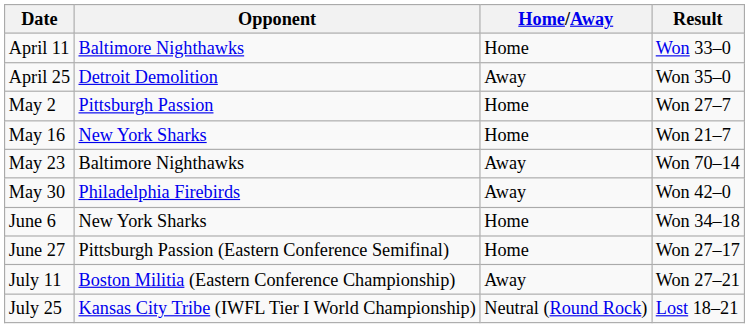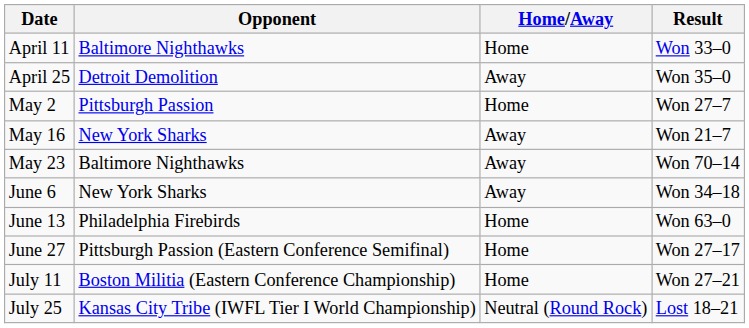May 16 | Home/Away: Home -> Away
- row: May 30 | Philadelphia Firebirds | Away | Won 42–0
June 6 | Home/Away: Home -> Away
+ row: June 13 | Philadelphia Firebirds | Home | Won 63–0
July 11 | Home/Away: Away -> Home
